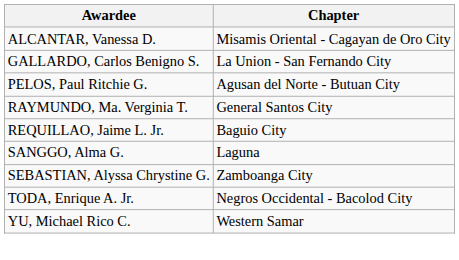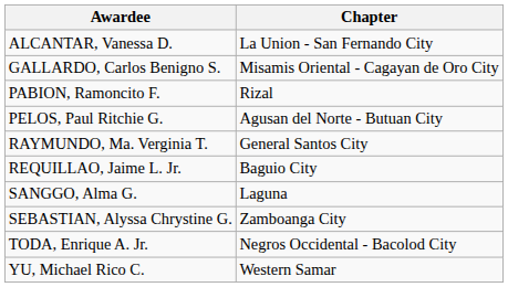ALCANTAR, Vanessa D. | Chapter: Misamis Oriental - Cagayan de Oro City -> La Union - San Fernando City
GALLARDO, Carlos Benigno S. | Chapter: La Union - San Fernando City -> Misamis Oriental - Cagayan de Oro City
+ row: PABION, Ramoncito F. | Rizal
